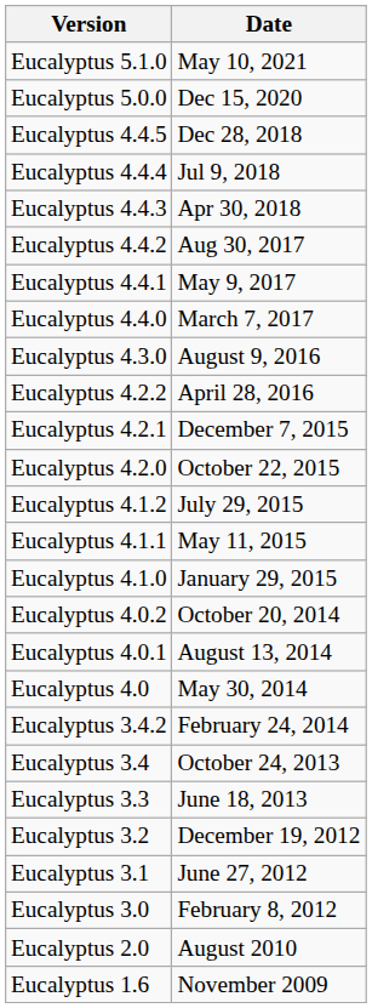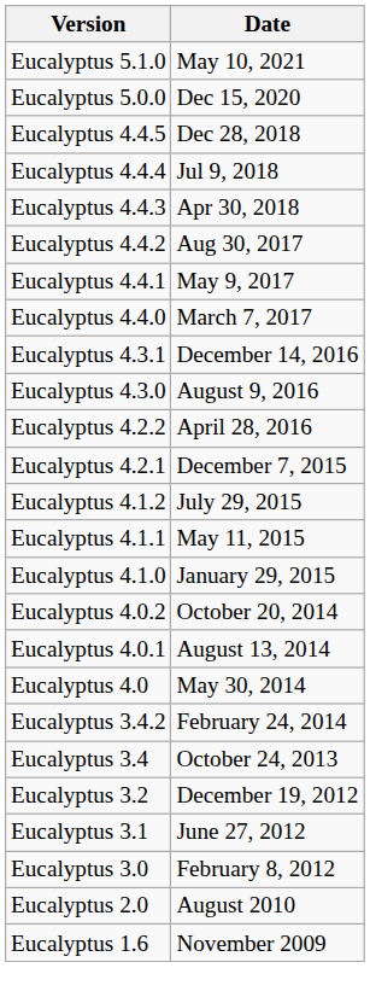+ row: Eucalyptus 4.3.1 | December 14, 2016
- row: Eucalyptus 4.2.0 | October 22, 2015
- row: Eucalyptus 3.3 | June 18, 2013
